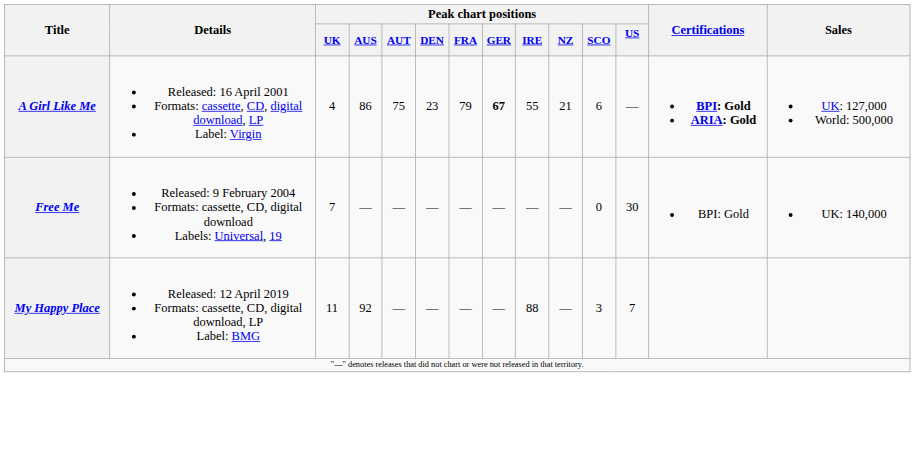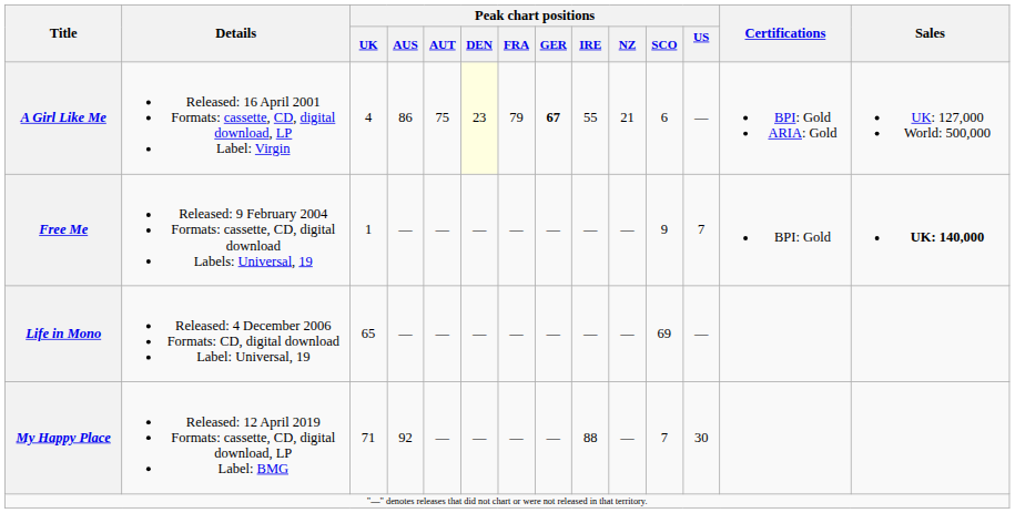A Girl Like Me | Peak chart positions / DEN: no background -> lightyellow background
A Girl Like Me | Certifications: bold -> normal
Free Me | Peak chart positions / UK: 7 -> 1
Free Me | Peak chart positions / SCO: 0 -> 9
Free Me | Peak chart positions / US: 30 -> 7
Free Me | Sales: normal -> bold
+ row: Life in Mono | Released: 4 December 2006 Formats: CD, digital download Label: Universal, 19 | 65 | — | — | — | — | — | — | — | 69 | —
My Happy Place | Peak chart positions / UK: 11 -> 71
My Happy Place | Peak chart positions / SCO: 3 -> 7
My Happy Place | Peak chart positions / US: 7 -> 30
